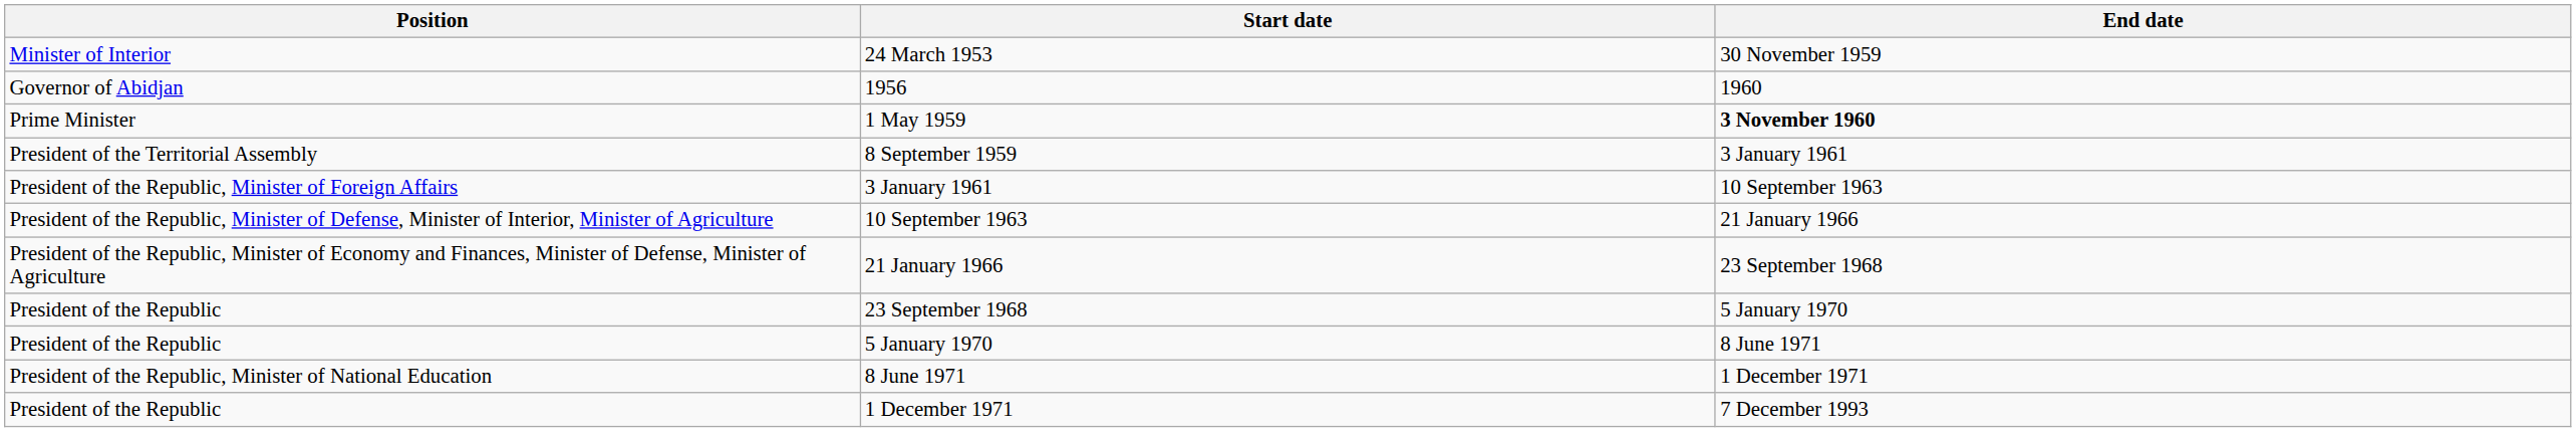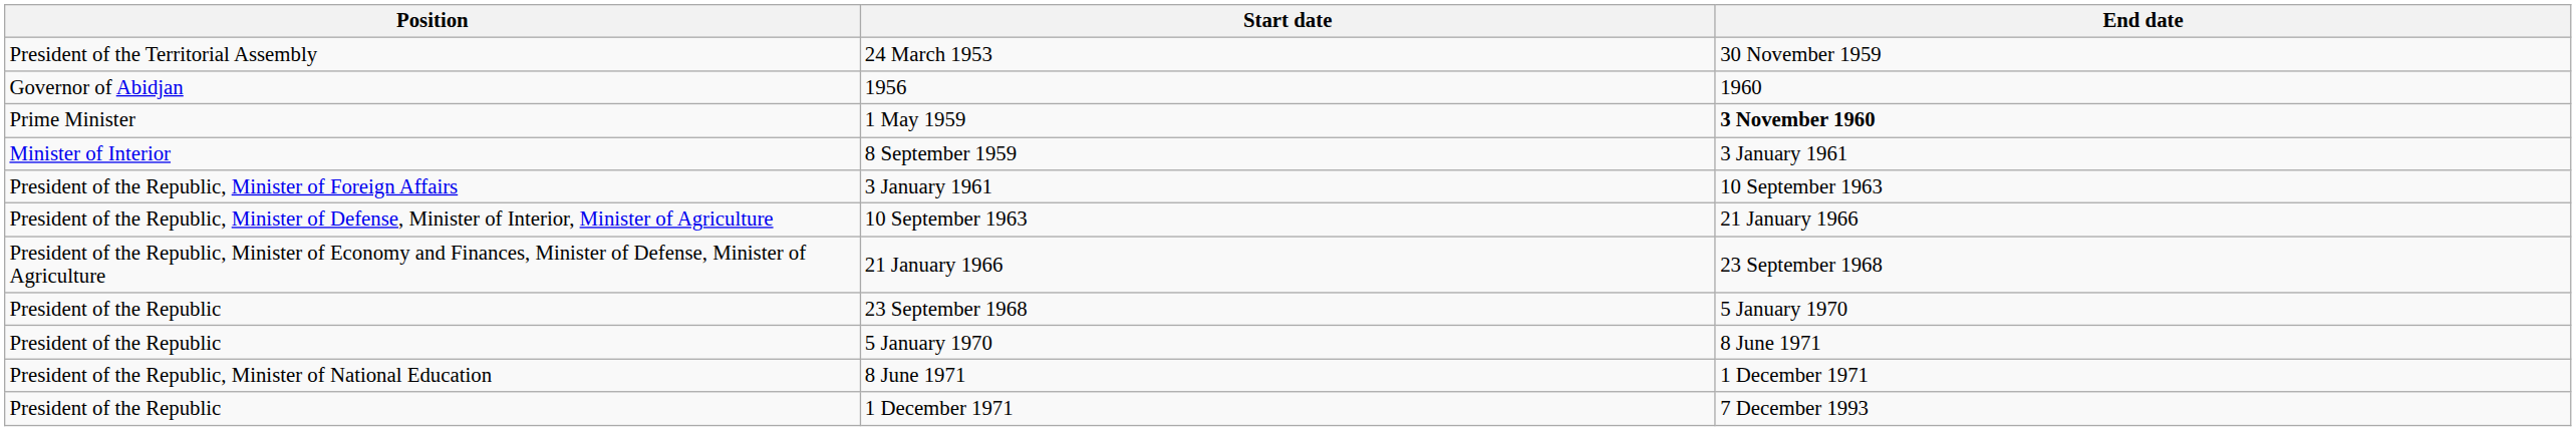24 March 1953 | Position: Minister of Interior -> President of the Territorial Assembly
8 September 1959 | Position: President of the Territorial Assembly -> Minister of Interior
